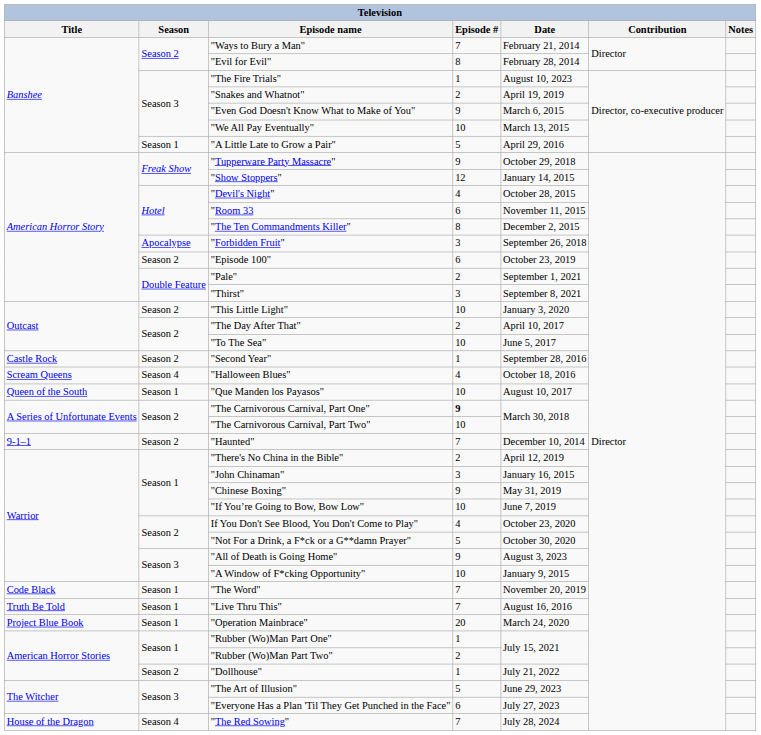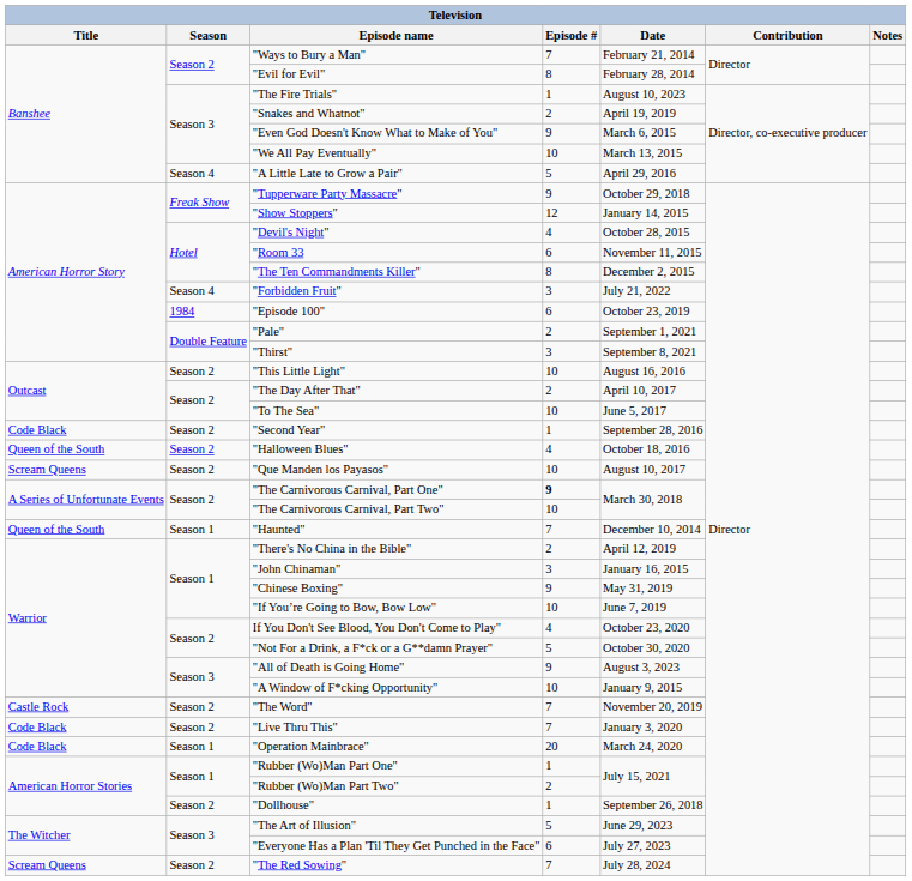"A Little Late to Grow a Pair" | Season: Season 1 -> Season 4
"Forbidden Fruit" | Season: Apocalypse -> Season 4
"Forbidden Fruit" | Date: September 26, 2018 -> July 21, 2022
"Episode 100" | Season: Season 2 -> 1984
"This Little Light" | Date: January 3, 2020 -> August 16, 2016
"Second Year" | Title: Castle Rock -> Code Black
"Halloween Blues" | Title: Scream Queens -> Queen of the South
"Halloween Blues" | Season: Season 4 -> Season 2
"Que Manden los Payasos" | Title: Queen of the South -> Scream Queens
"Que Manden los Payasos" | Season: Season 1 -> Season 2
"Haunted" | Title: 9-1–1 -> Queen of the South
"Haunted" | Season: Season 2 -> Season 1
"The Word" | Title: Code Black -> Castle Rock
"The Word" | Season: Season 1 -> Season 2
"Live Thru This" | Title: Truth Be Told -> Code Black
"Live Thru This" | Season: Season 1 -> Season 2
"Live Thru This" | Date: August 16, 2016 -> January 3, 2020
"Operation Mainbrace" | Title: Project Blue Book -> Code Black
"Dollhouse" | Date: July 21, 2022 -> September 26, 2018
"The Red Sowing" | Title: House of the Dragon -> Scream Queens
"The Red Sowing" | Season: Season 4 -> Season 2
